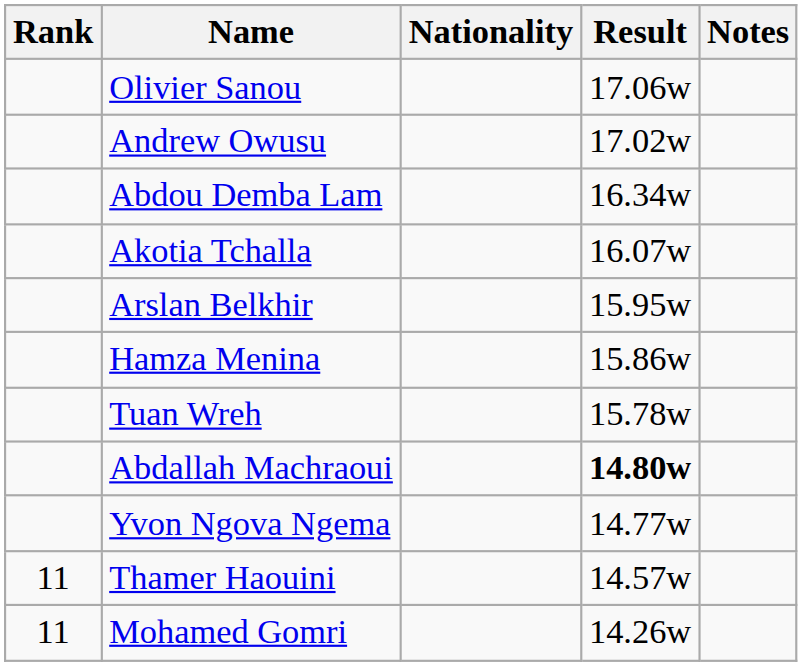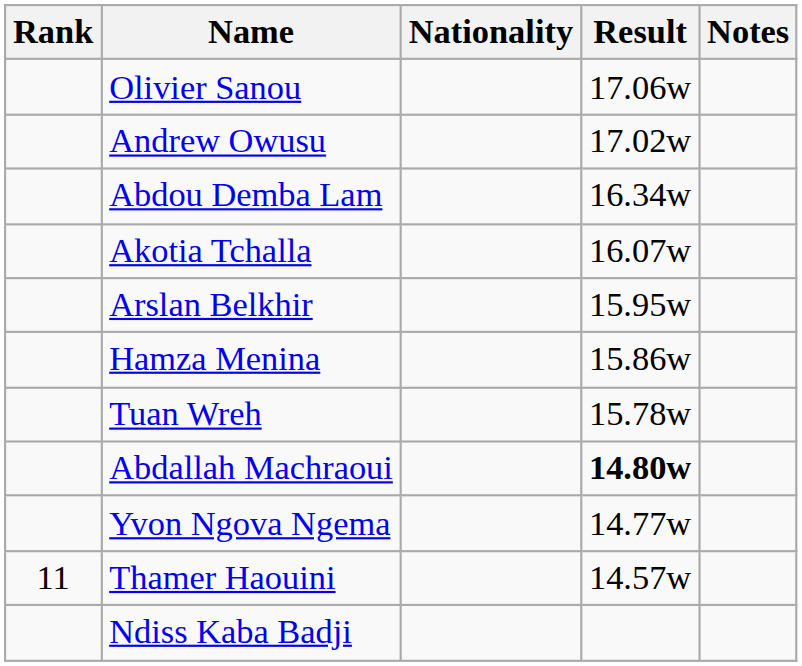- row: 11 | Mohamed Gomri | 14.26w
+ row: Ndiss Kaba Badji
